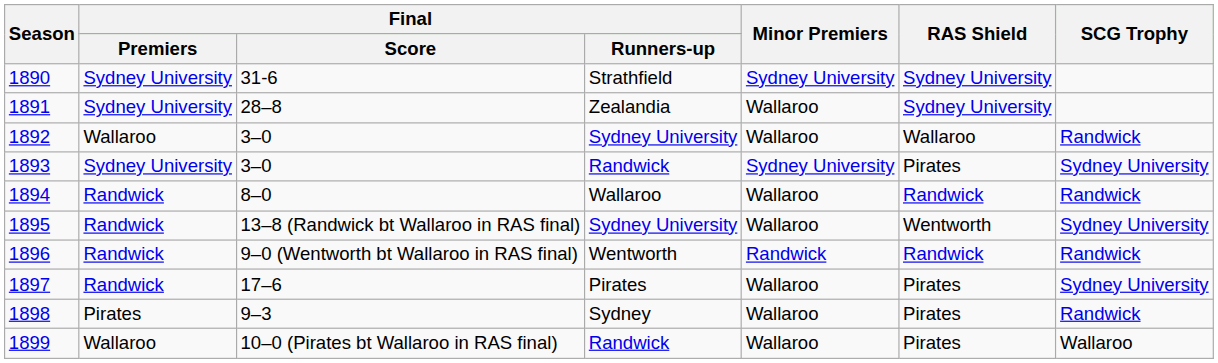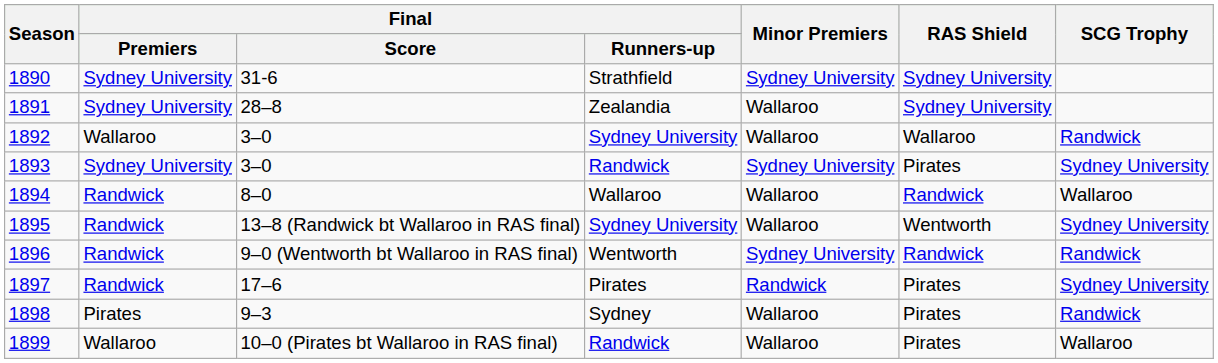1894 | SCG Trophy: Randwick -> Wallaroo
1896 | Minor Premiers: Randwick -> Sydney University
1897 | Minor Premiers: Wallaroo -> Randwick
